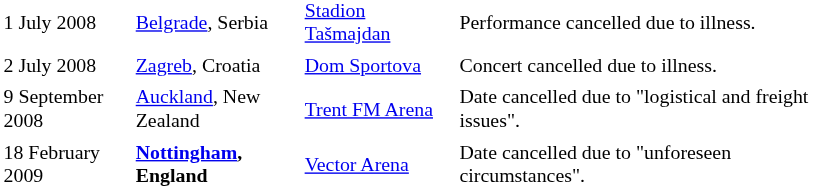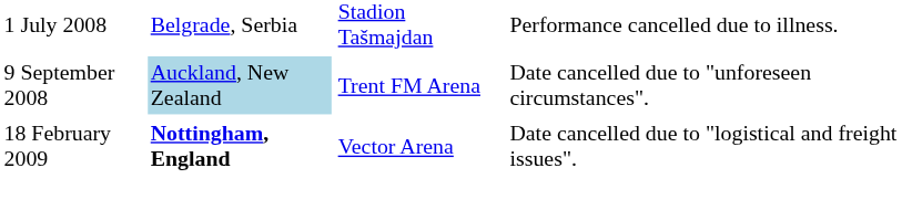- row: 2 July 2008 | Zagreb, Croatia | Dom Sportova | Concert cancelled due to illness.
9 September 2008 | column 2: no background -> lightblue background
9 September 2008 | column 4: Date cancelled due to "logistical and freight issues". -> Date cancelled due to "unforeseen circumstances".
18 February 2009 | column 4: Date cancelled due to "unforeseen circumstances". -> Date cancelled due to "logistical and freight issues".
